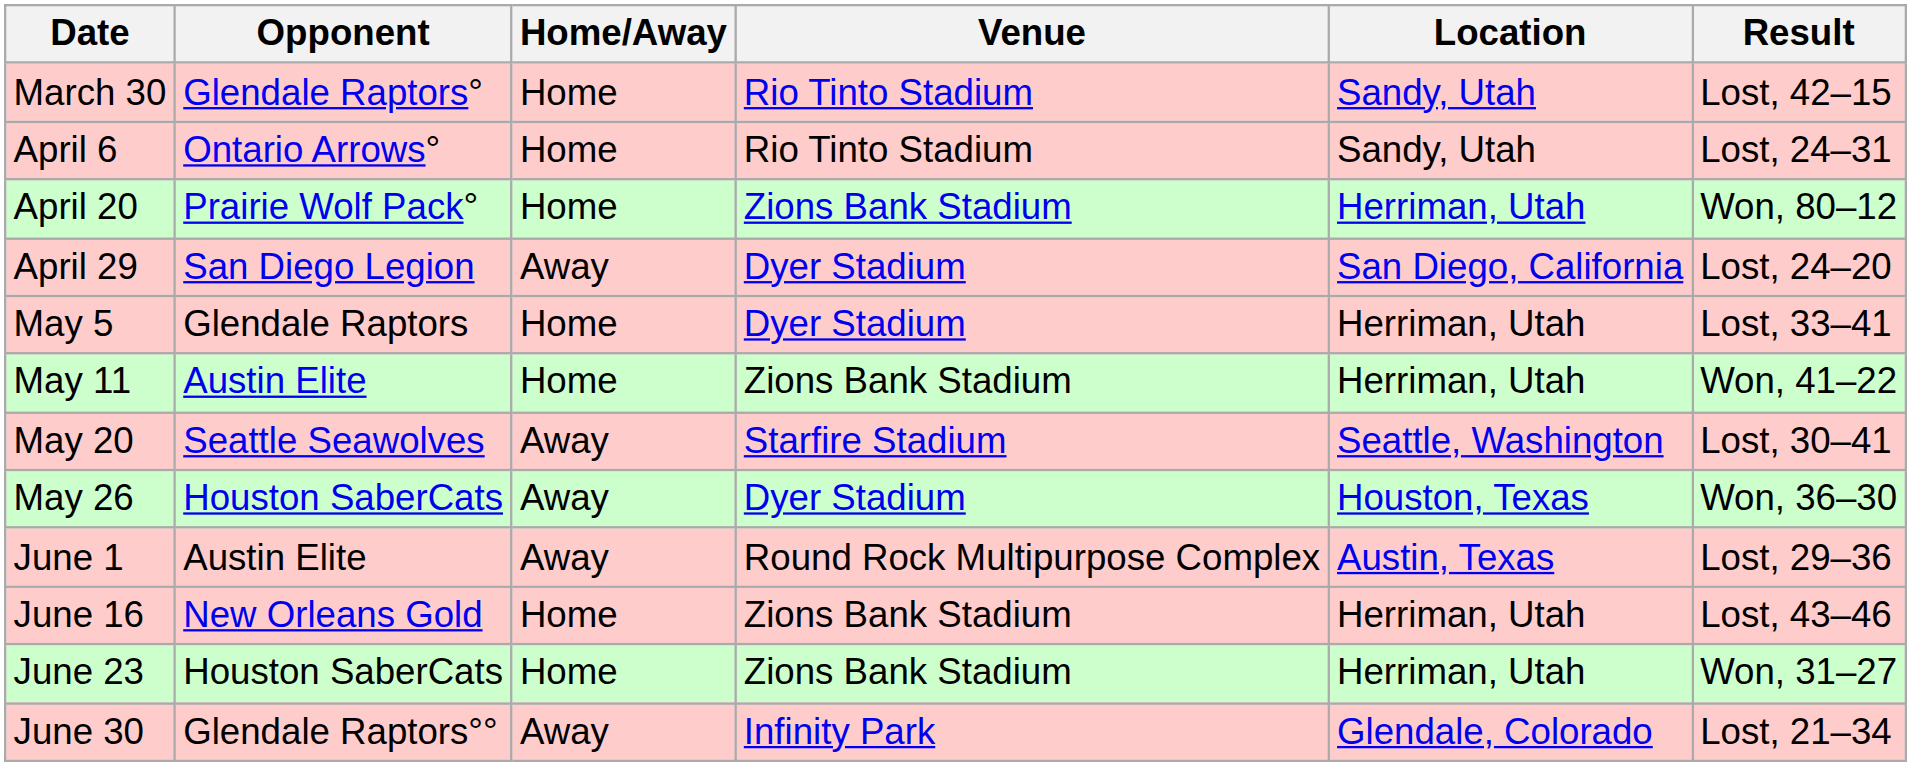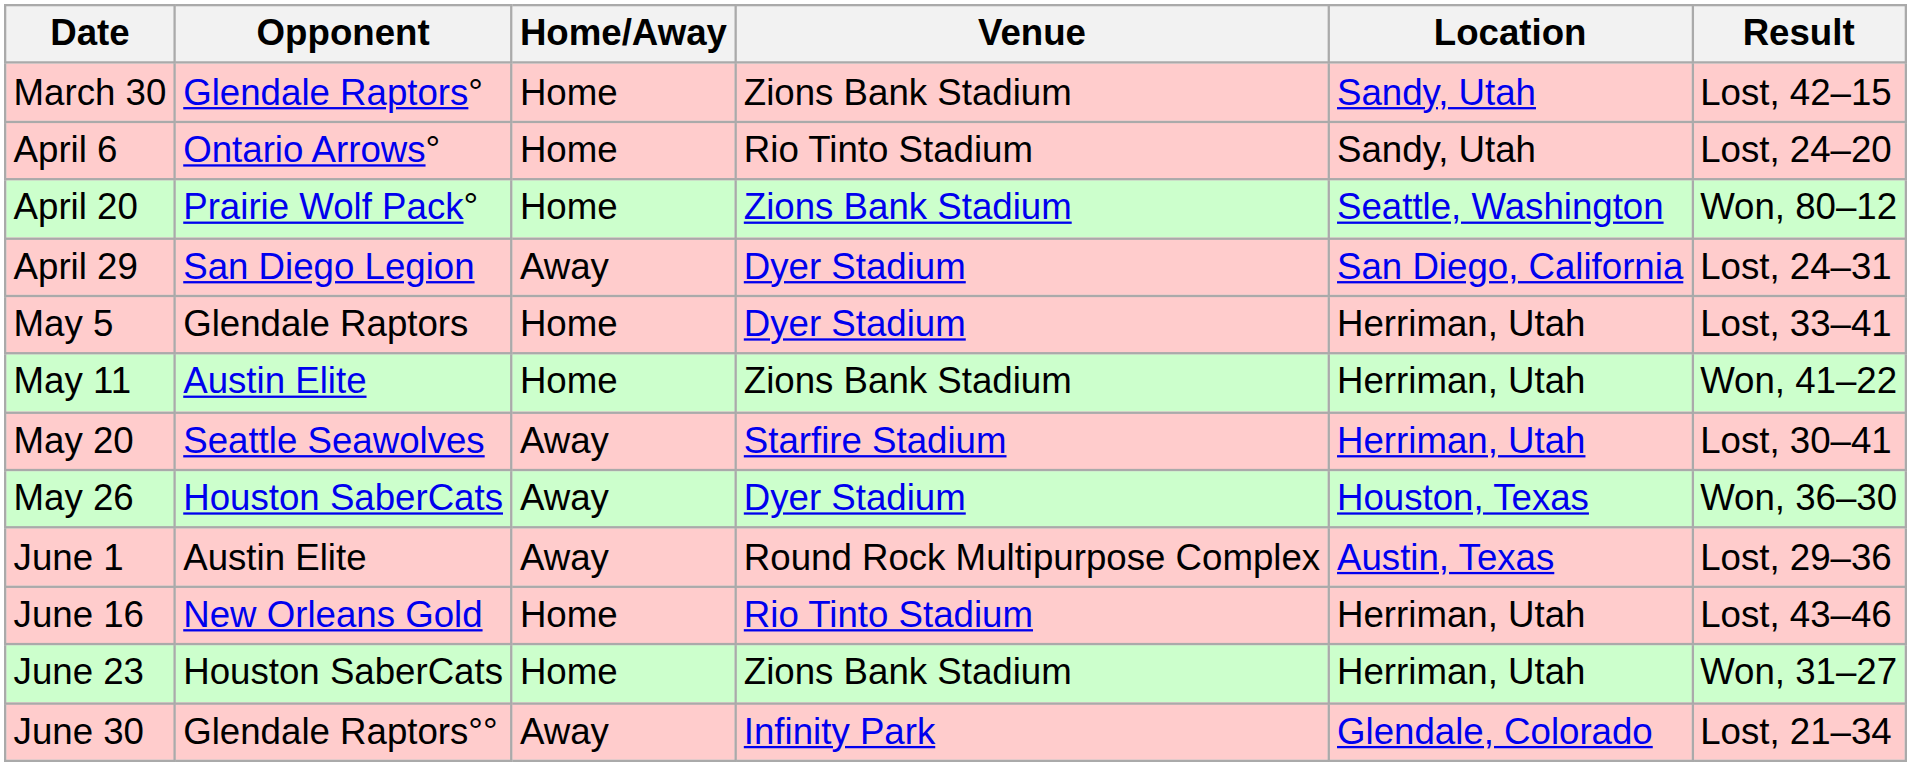March 30 | Venue: Rio Tinto Stadium -> Zions Bank Stadium
April 6 | Result: Lost, 24–31 -> Lost, 24–20
April 20 | Location: Herriman, Utah -> Seattle, Washington
April 29 | Result: Lost, 24–20 -> Lost, 24–31
May 20 | Location: Seattle, Washington -> Herriman, Utah
June 16 | Venue: Zions Bank Stadium -> Rio Tinto Stadium
